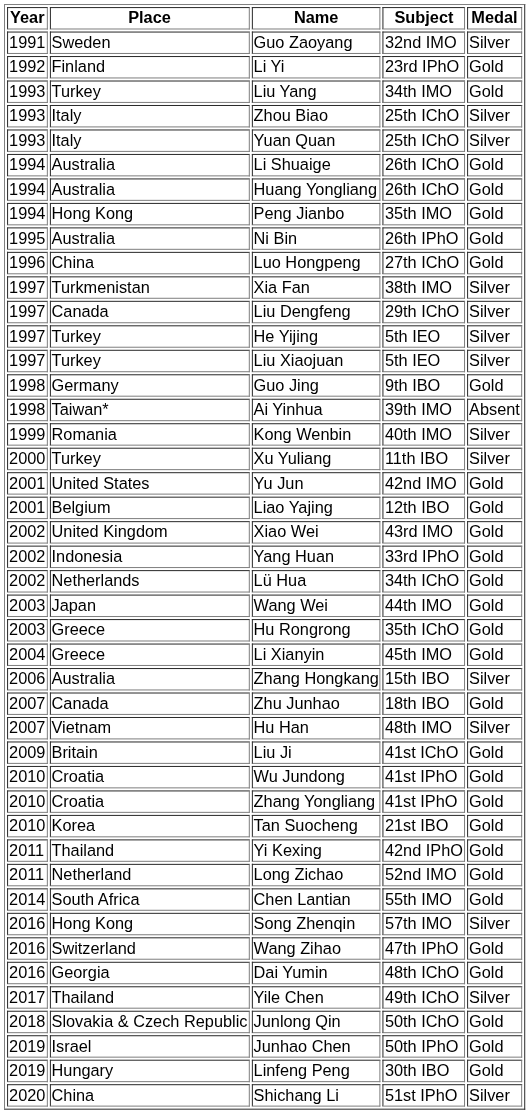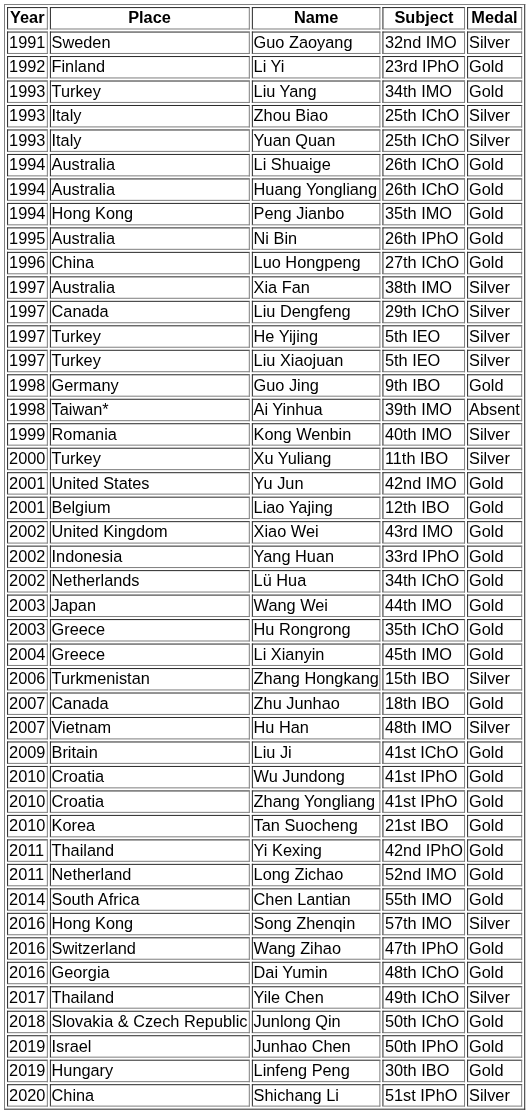Xia Fan | Place: Turkmenistan -> Australia
Zhang Hongkang | Place: Australia -> Turkmenistan
